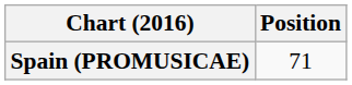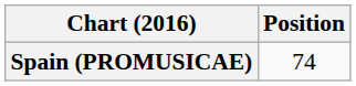Spain (PROMUSICAE) | Position: 71 -> 74
